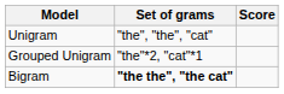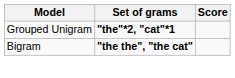- row: Unigram | "the", "the", "cat"
Grouped Unigram | Set of grams: normal -> bold
